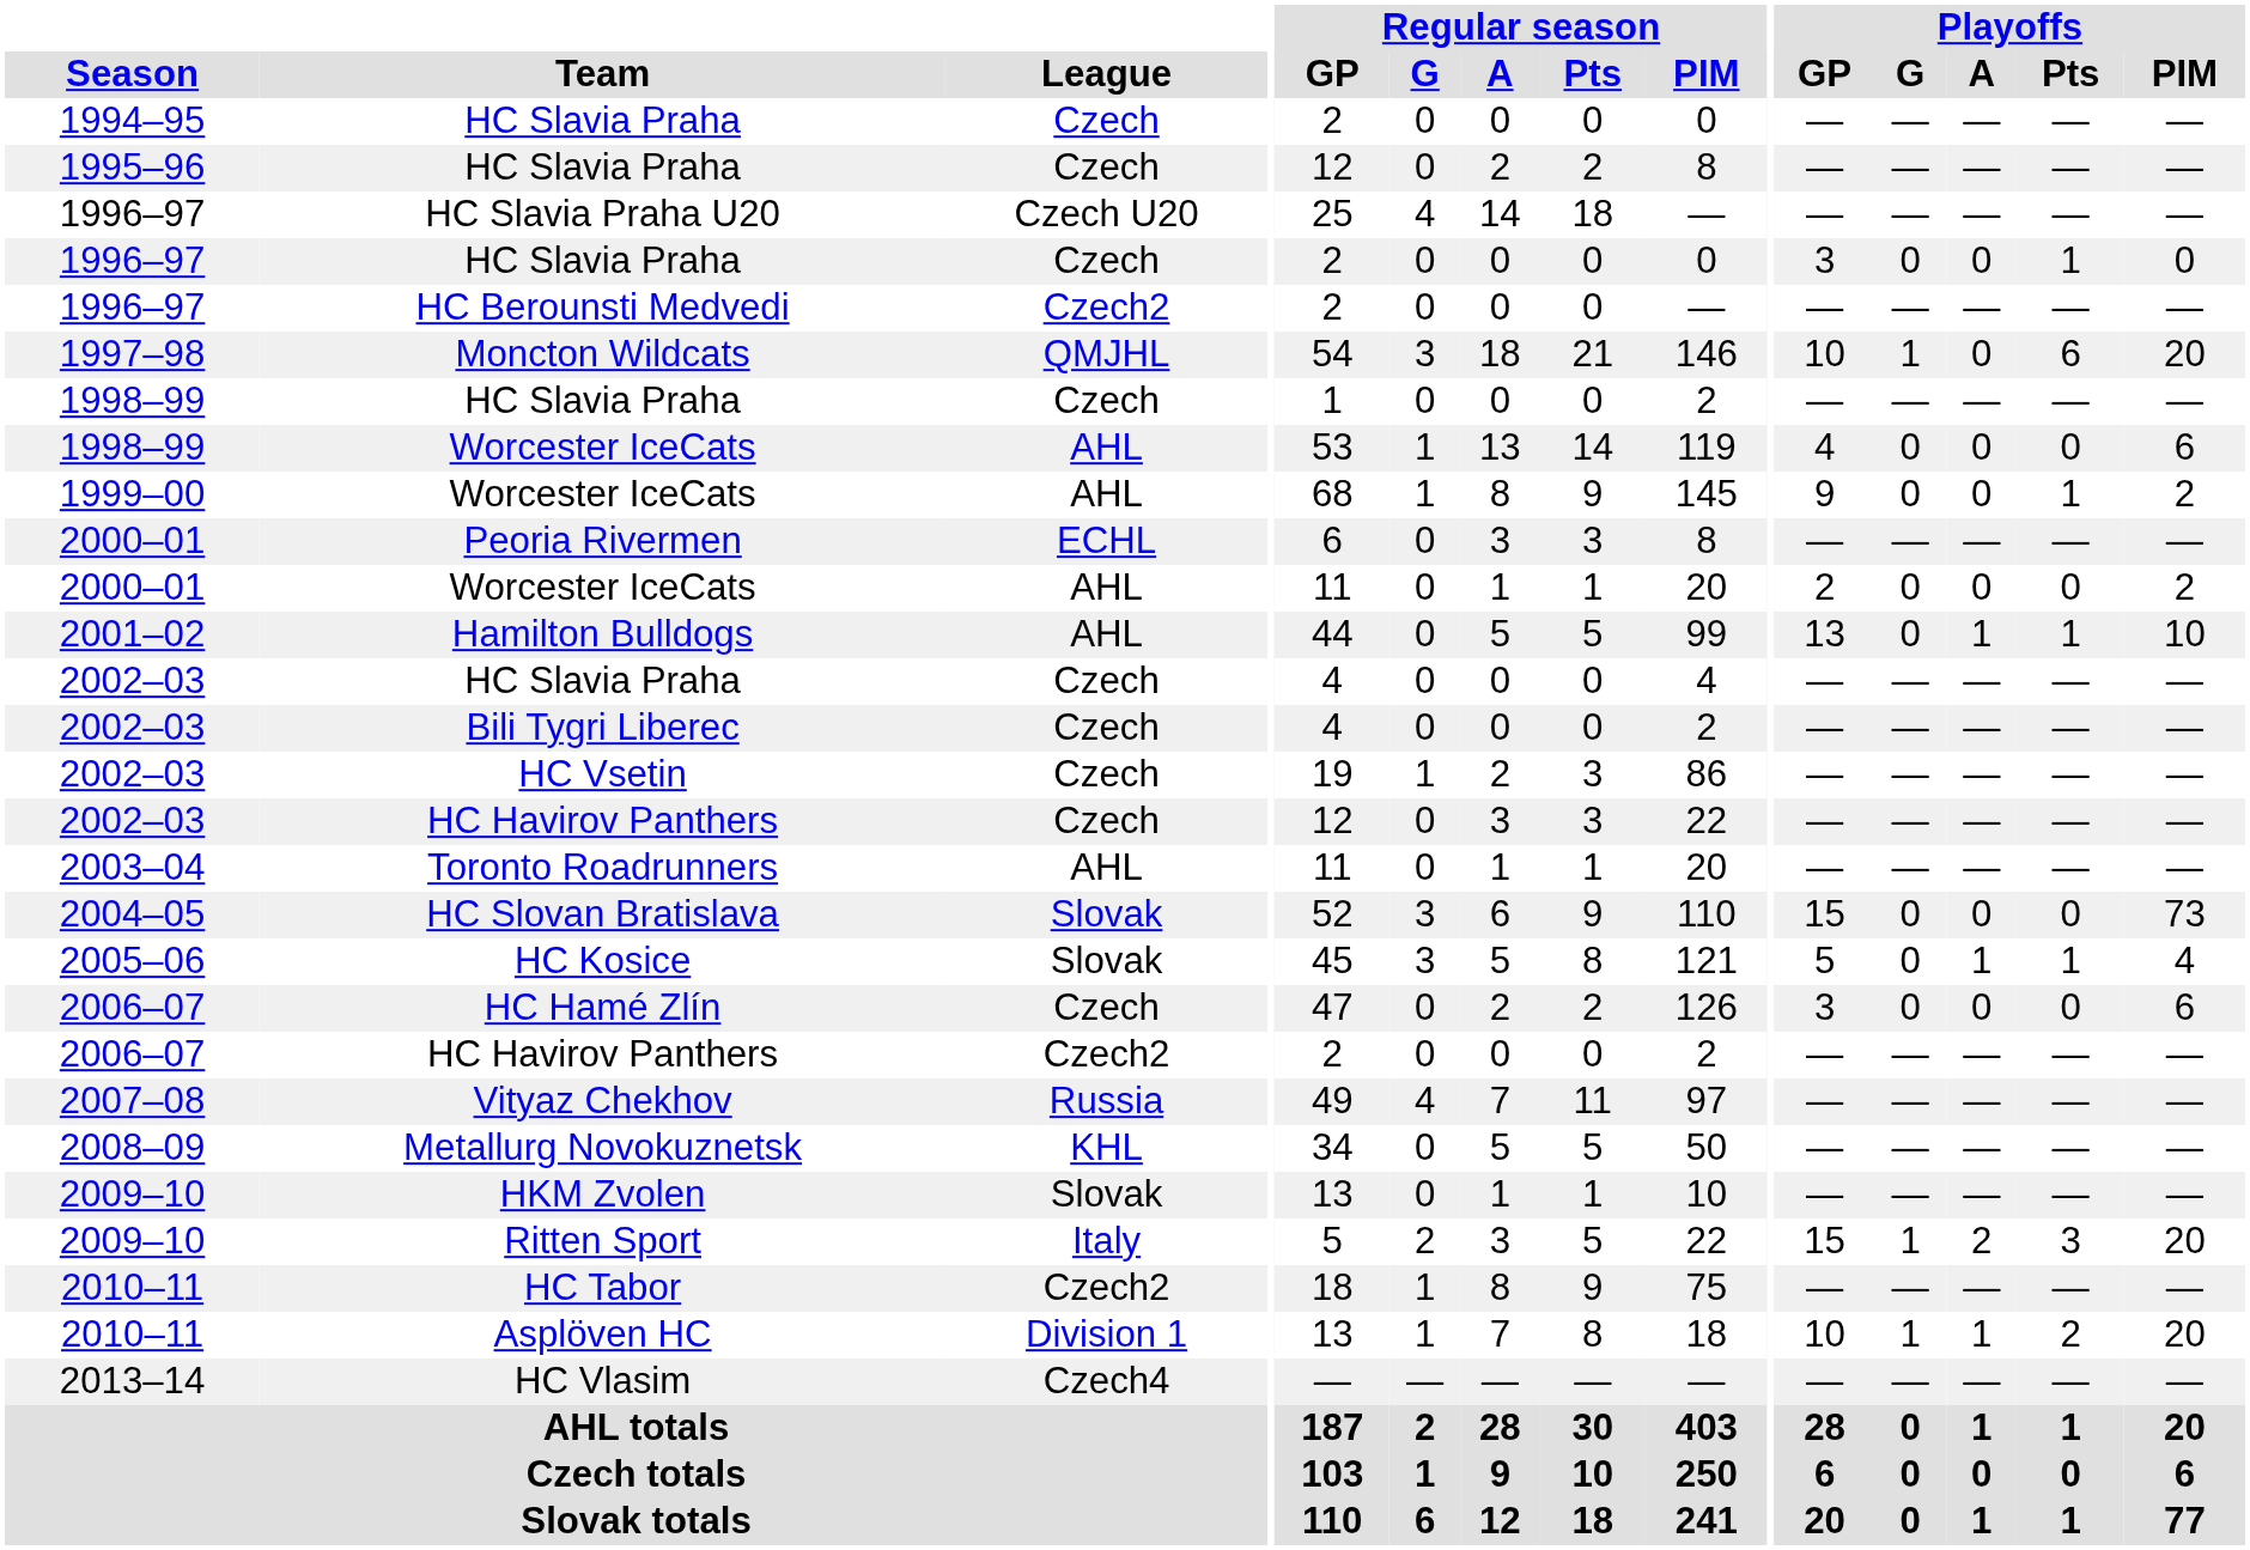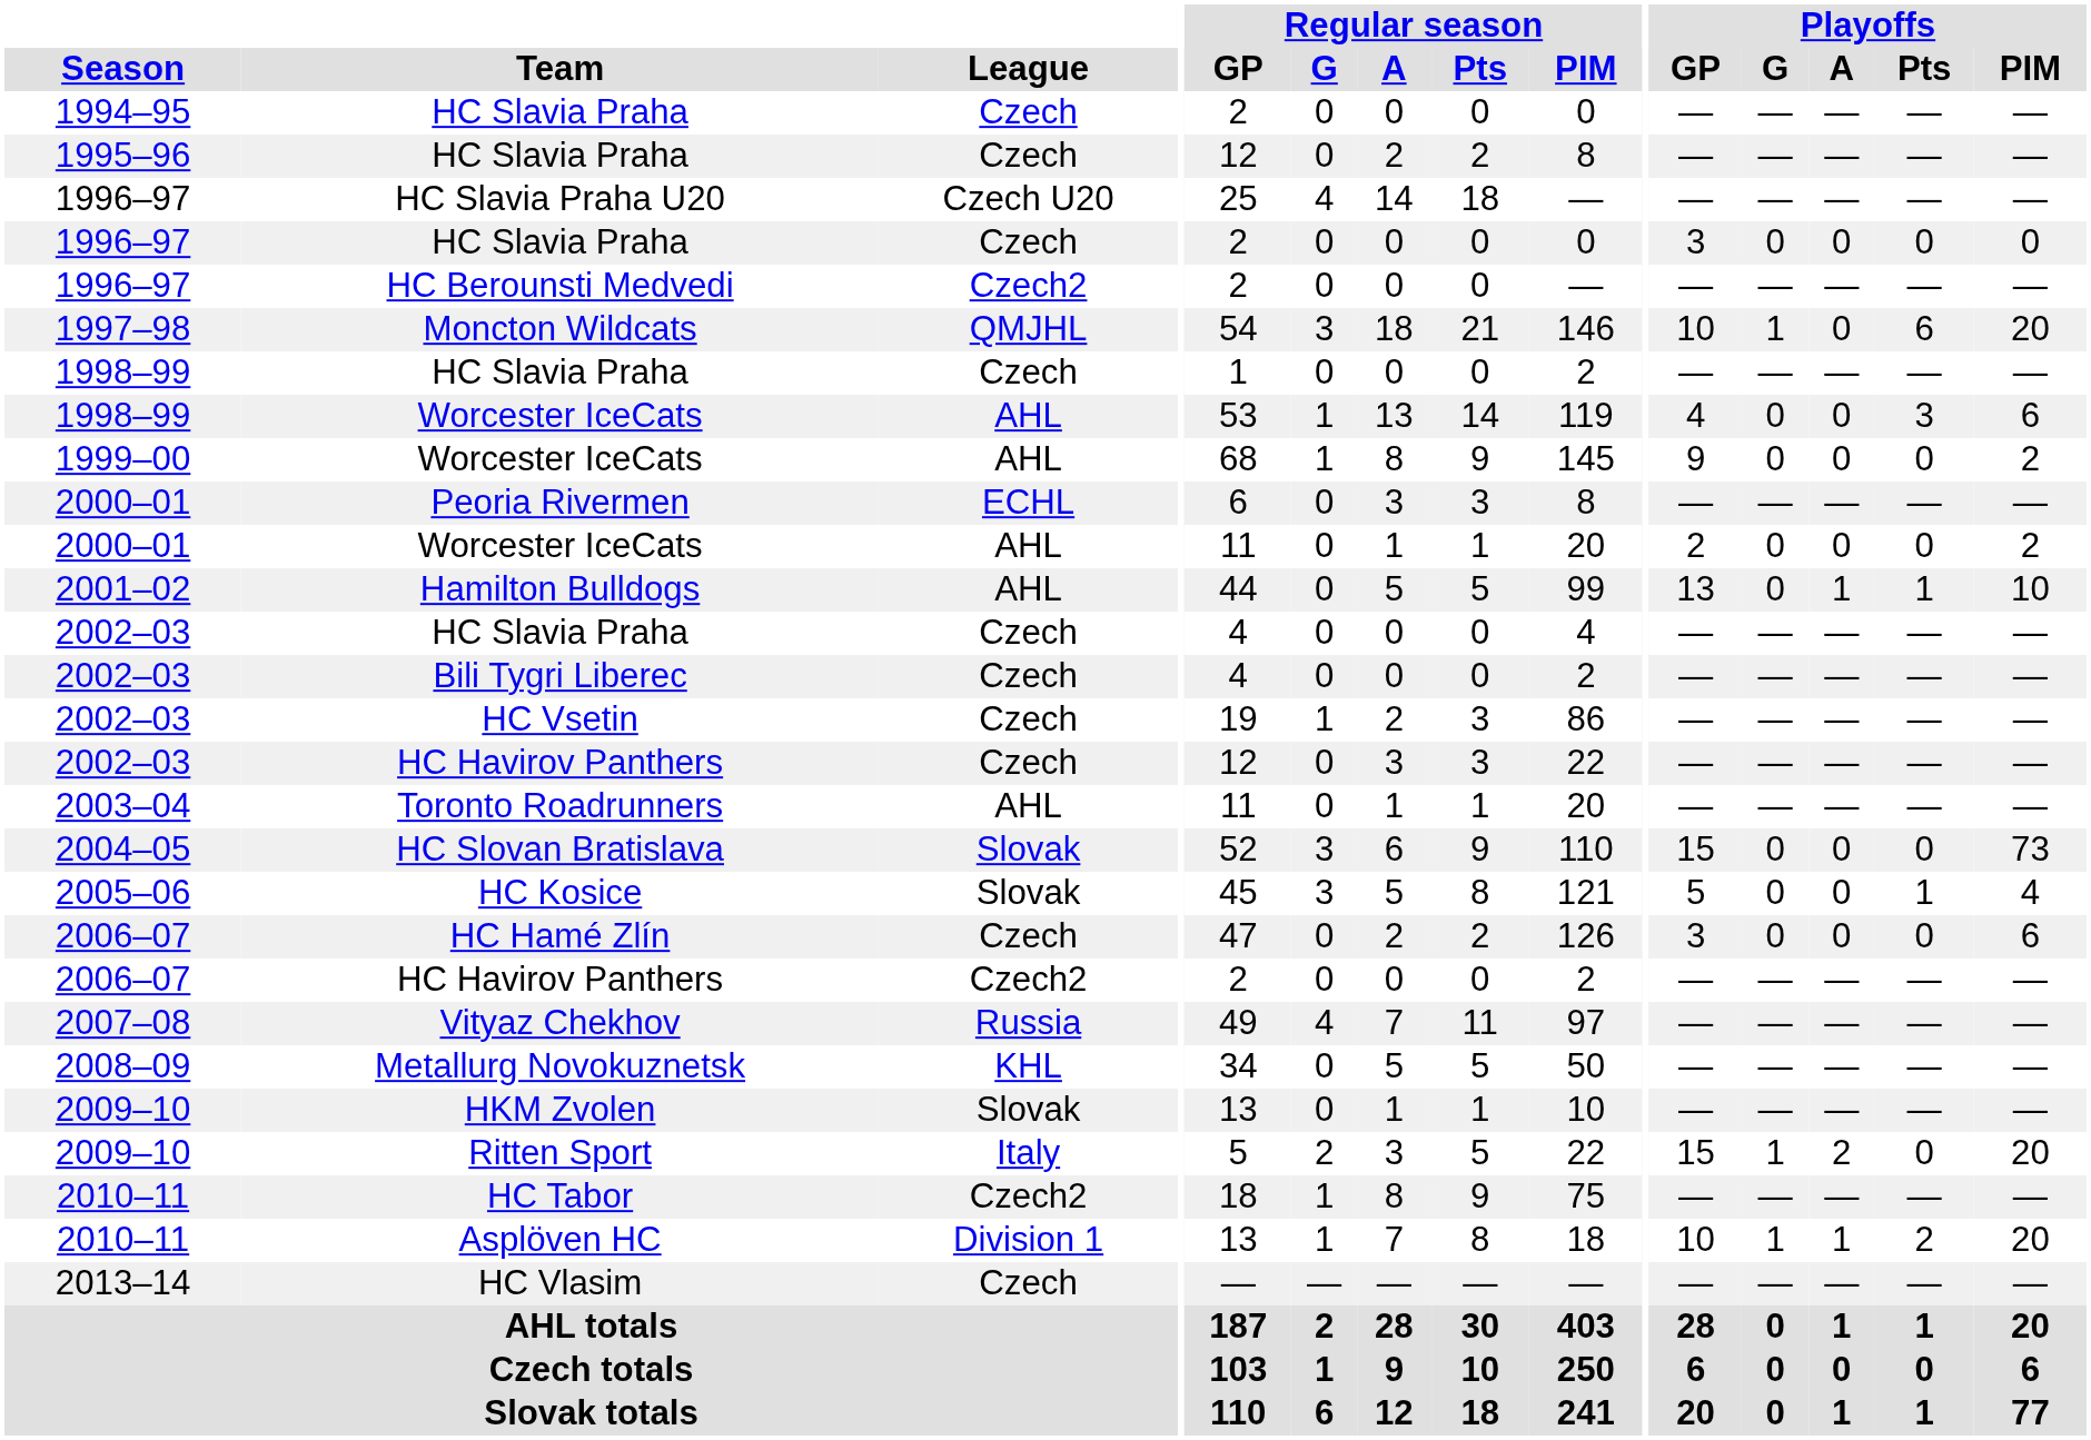1996–97 / HC Slavia Praha | Playoffs / Pts: 1 -> 0
1998–99 / Worcester IceCats | Playoffs / Pts: 0 -> 3
1999–00 / Worcester IceCats | Playoffs / Pts: 1 -> 0
HC Kosice | Playoffs / A: 1 -> 0
Ritten Sport | Playoffs / Pts: 3 -> 0
HC Vlasim | League: Czech4 -> Czech
